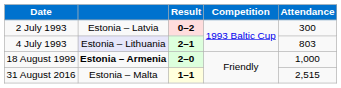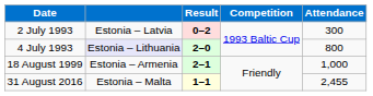4 July 1993 | Result: 2–1 -> 2–0
4 July 1993 | Attendance: 803 -> 800
18 August 1999 | column 2: bold -> normal
18 August 1999 | Result: 2–0 -> 2–1
31 August 2016 | Attendance: 2,515 -> 2,455
